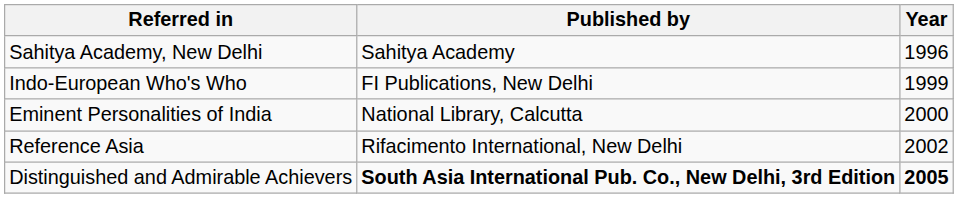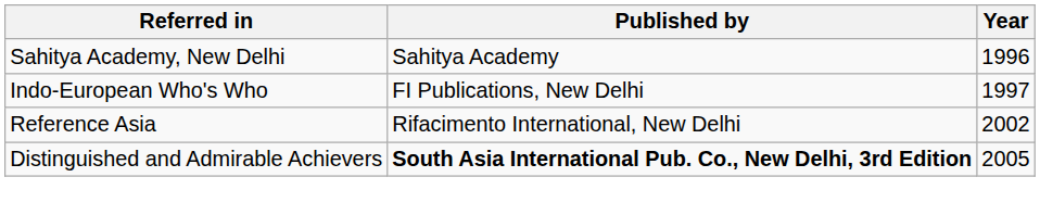Indo-European Who's Who | Year: 1999 -> 1997
- row: Eminent Personalities of India | National Library, Calcutta | 2000
Distinguished and Admirable Achievers | Year: bold -> normal
